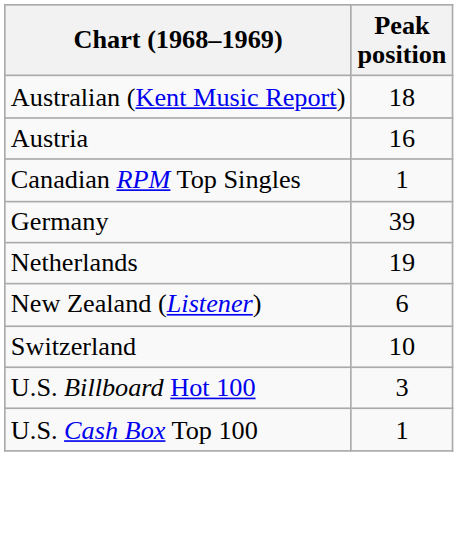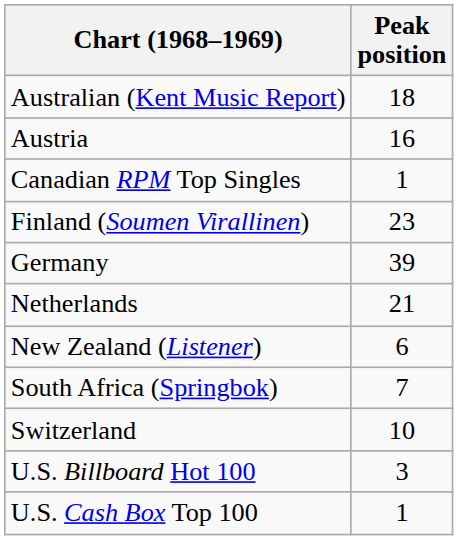+ row: Finland (Soumen Virallinen) | 23
Netherlands | Peak position: 19 -> 21
+ row: South Africa (Springbok) | 7
